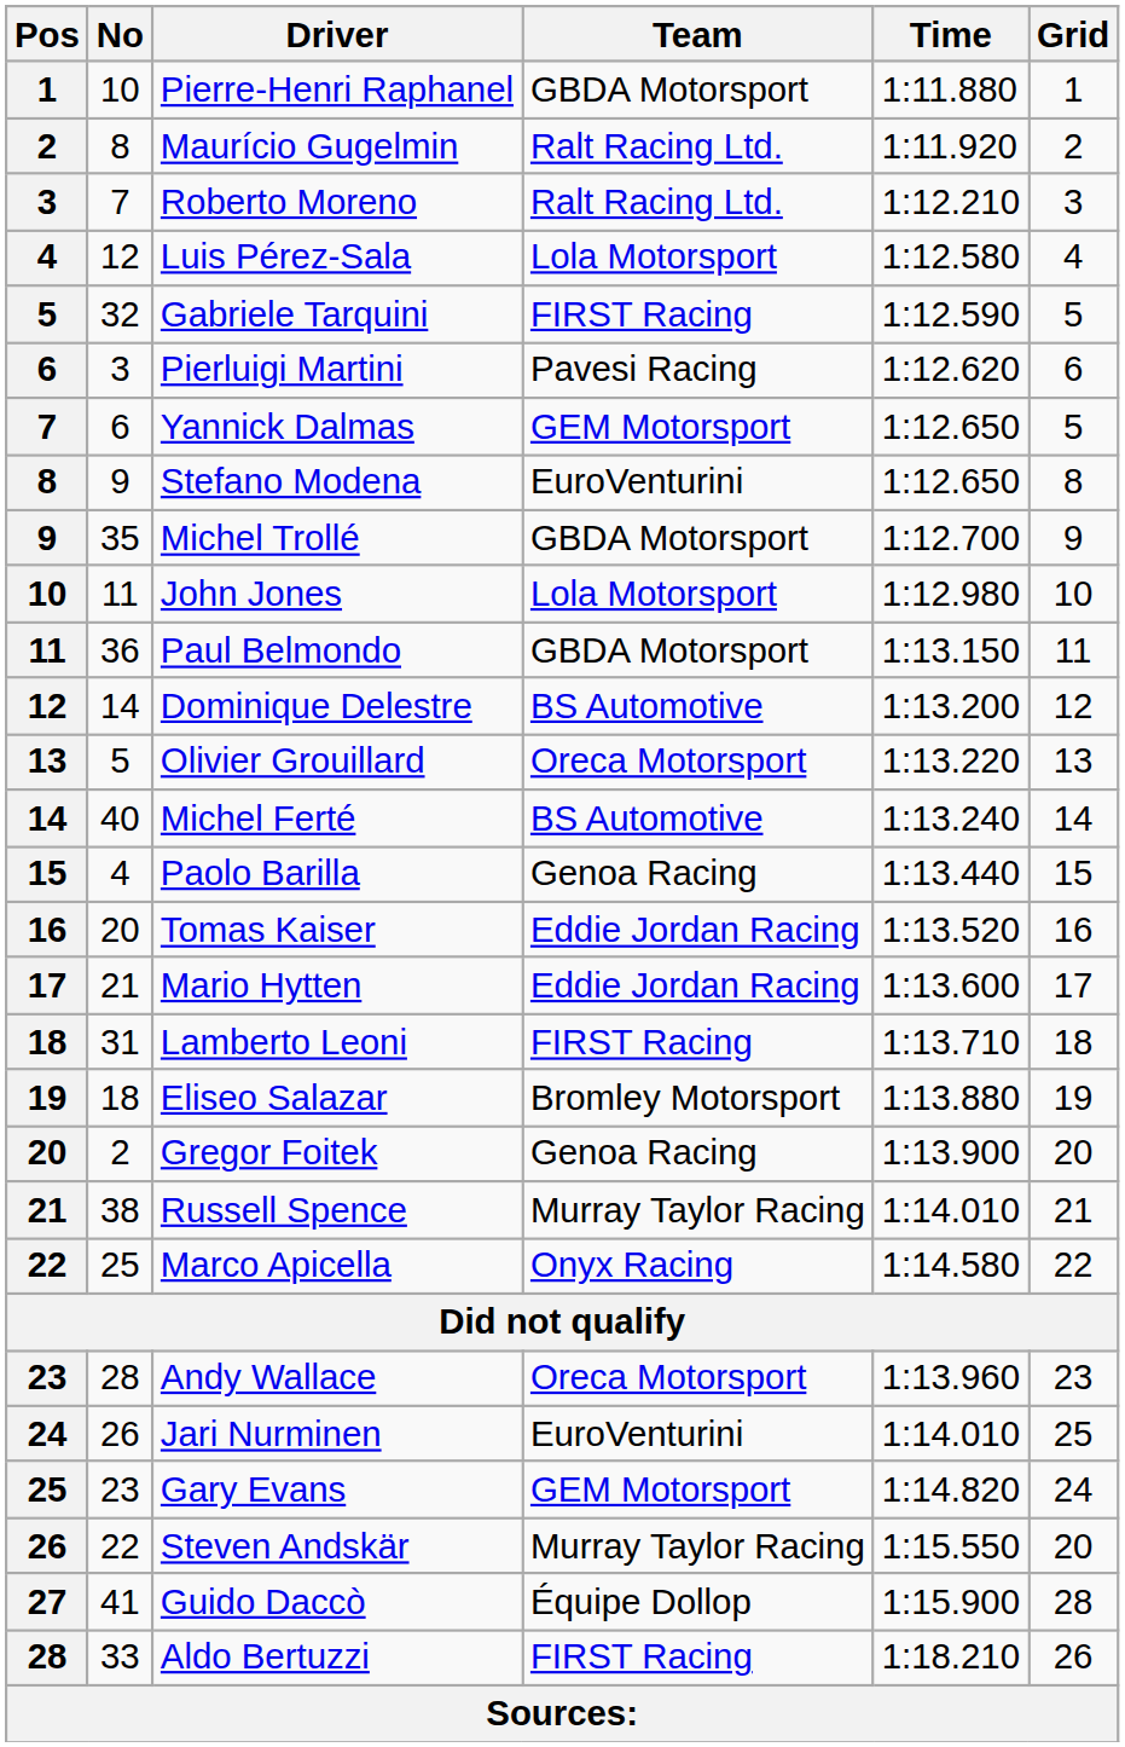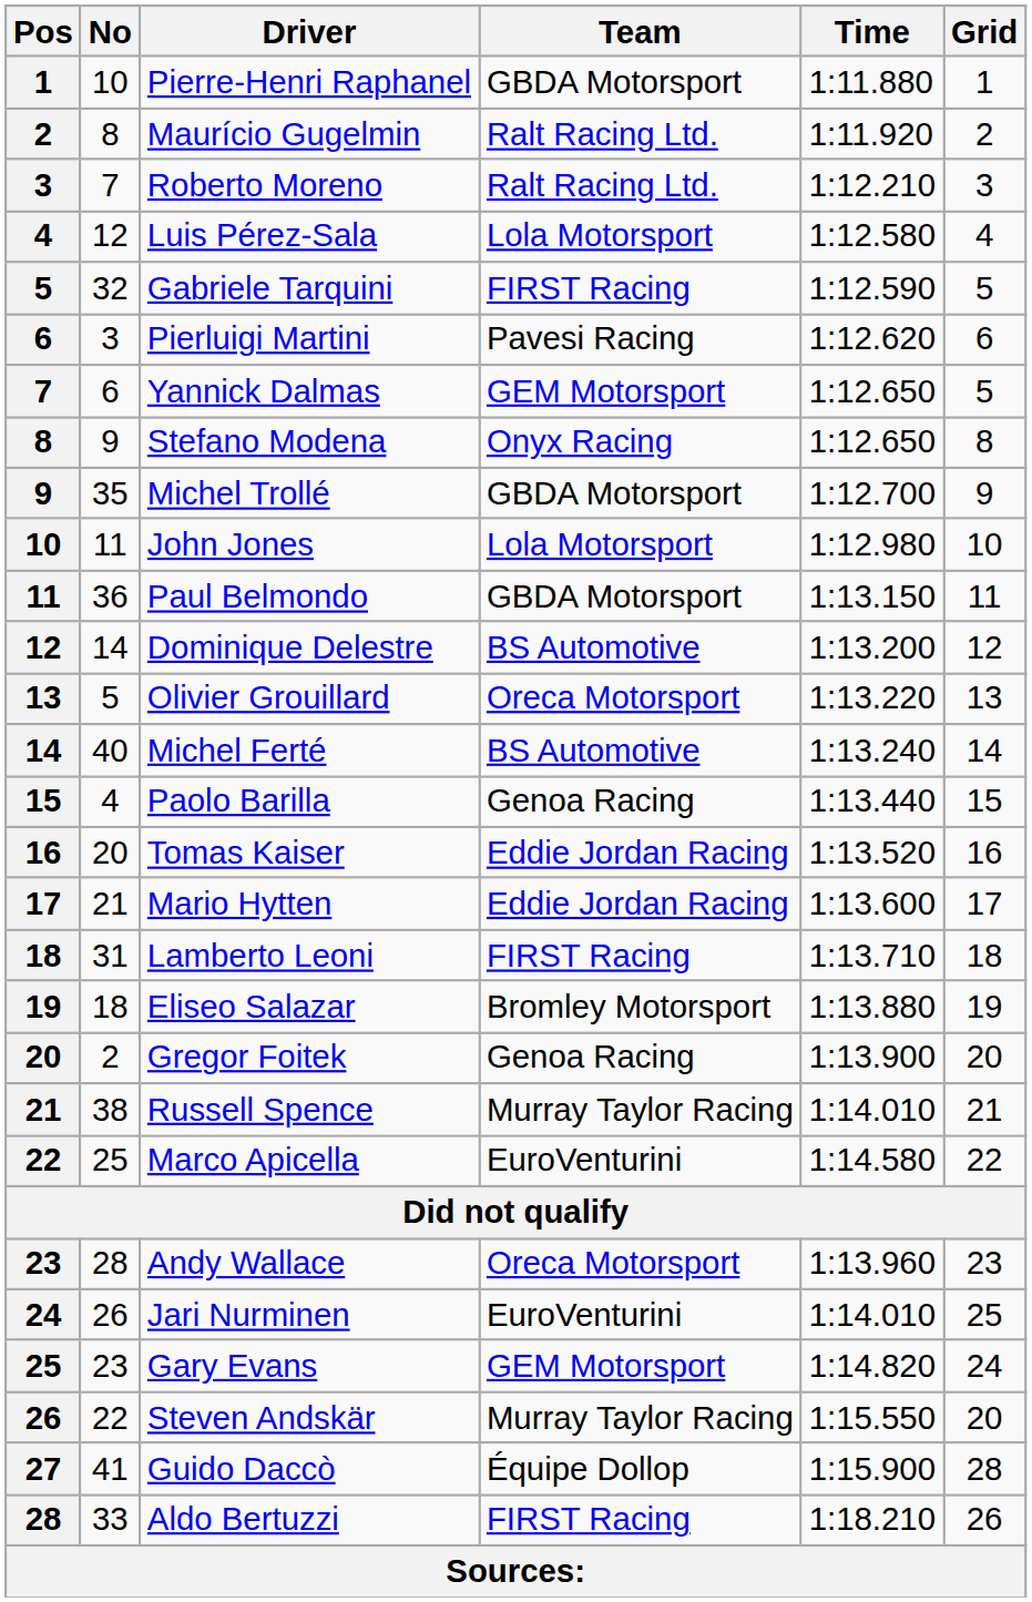Stefano Modena | Team: EuroVenturini -> Onyx Racing
Marco Apicella | Team: Onyx Racing -> EuroVenturini
